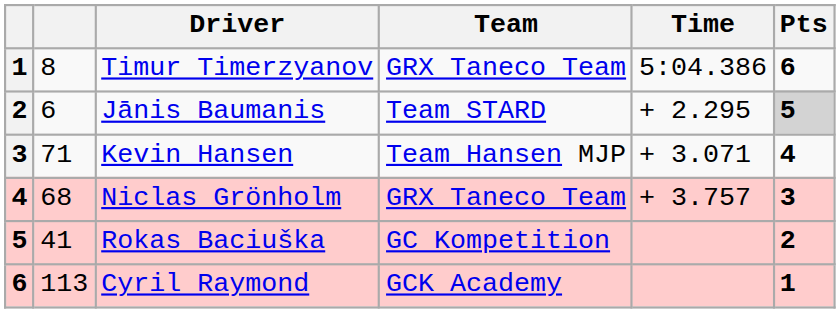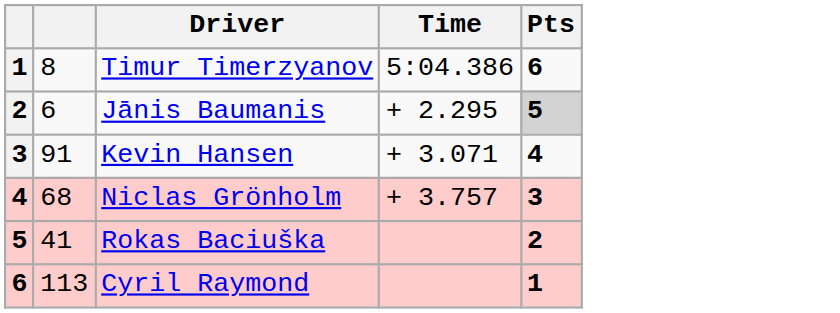- column: Team | GRX Taneco Team | Team STARD | Team Hansen MJP | GRX Taneco Team | GC Kompetition | GCK Academy
Kevin Hansen | column 2: 71 -> 91
